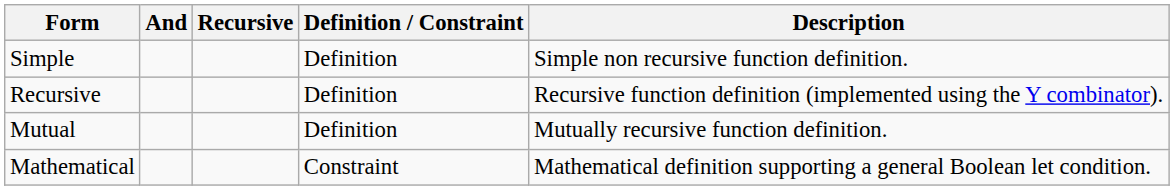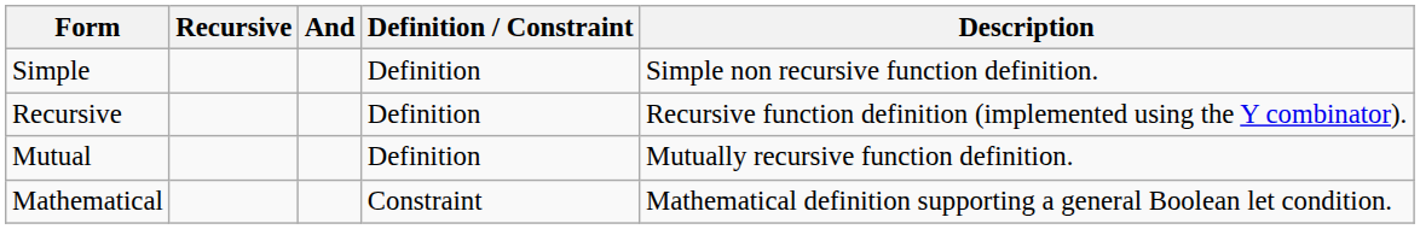columns swapped: And <-> Recursive
